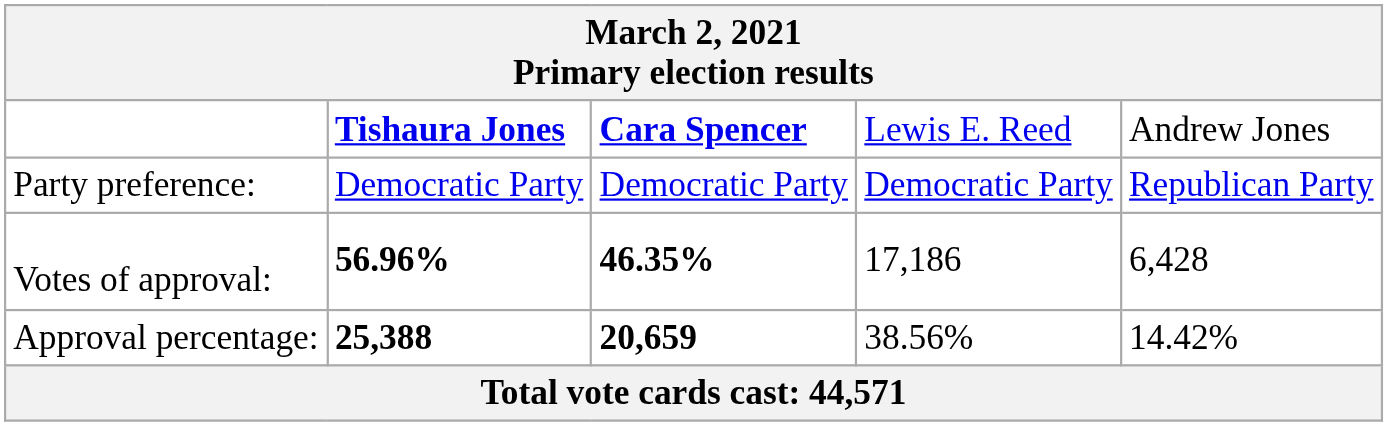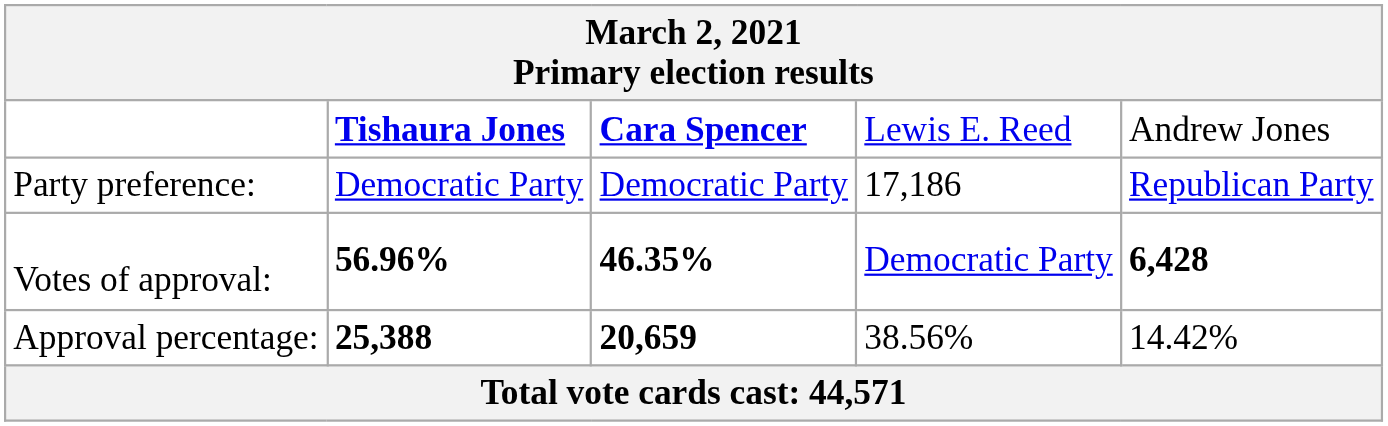Party preference: | column 4: Democratic Party -> 17,186
Votes of approval: | column 4: 17,186 -> Democratic Party
Votes of approval: | column 5: normal -> bold
